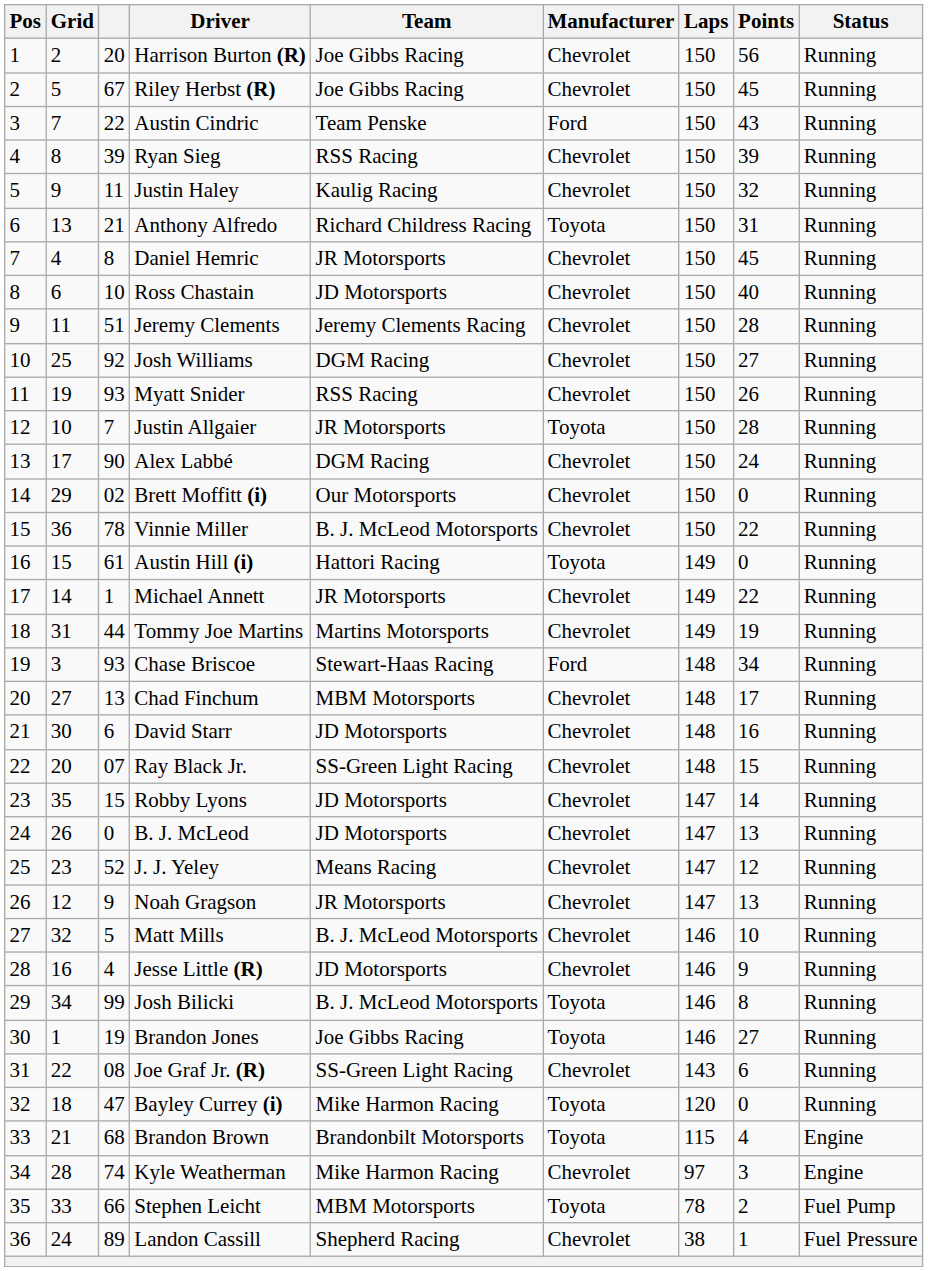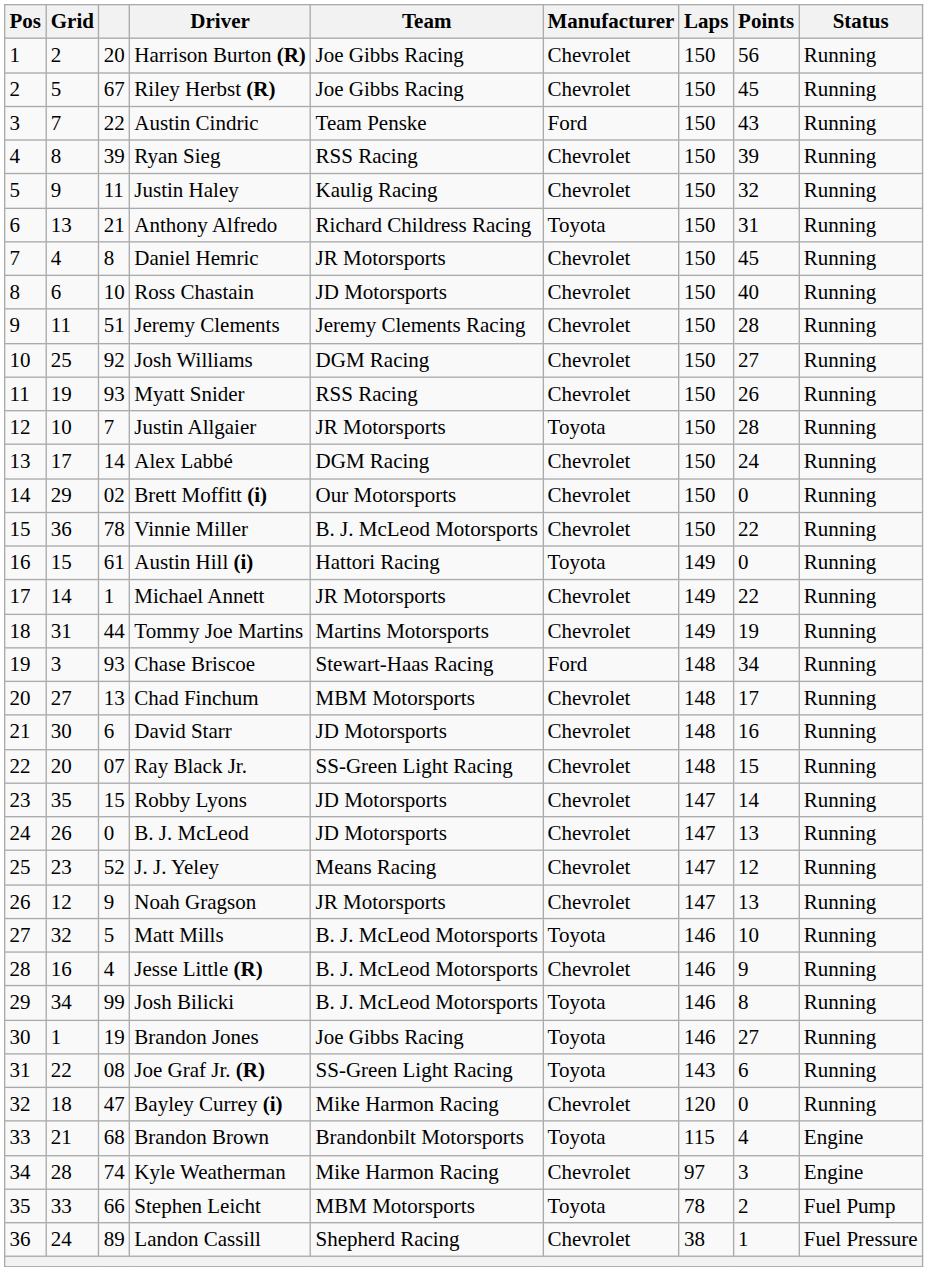Alex Labbé | column 3: 90 -> 14
Matt Mills | Manufacturer: Chevrolet -> Toyota
Jesse Little (R) | Team: JD Motorsports -> B. J. McLeod Motorsports
Joe Graf Jr. (R) | Manufacturer: Chevrolet -> Toyota
Bayley Currey (i) | Manufacturer: Toyota -> Chevrolet
